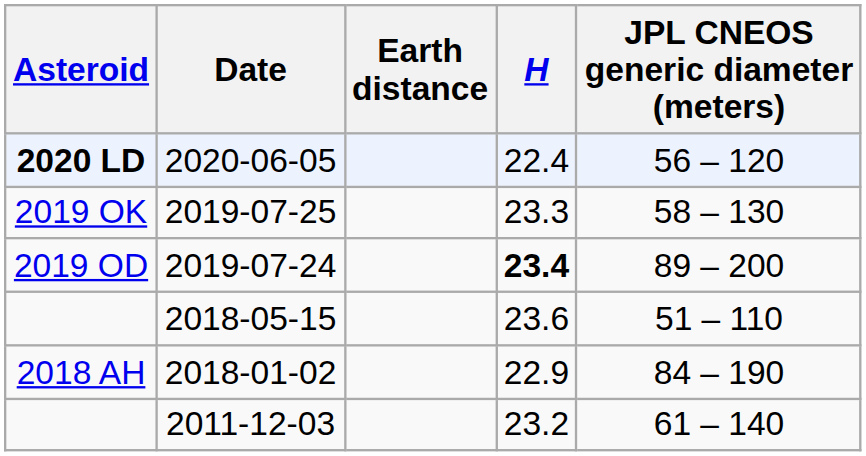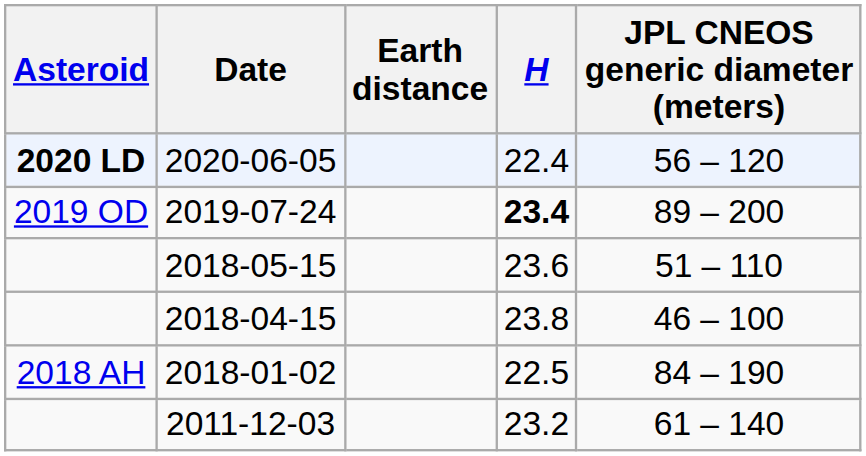- row: 2019 OK | 2019-07-25 | 23.3 | 58 – 130
+ row: 2018-04-15 | 23.8 | 46 – 100
2018-01-02 | H: 22.9 -> 22.5
